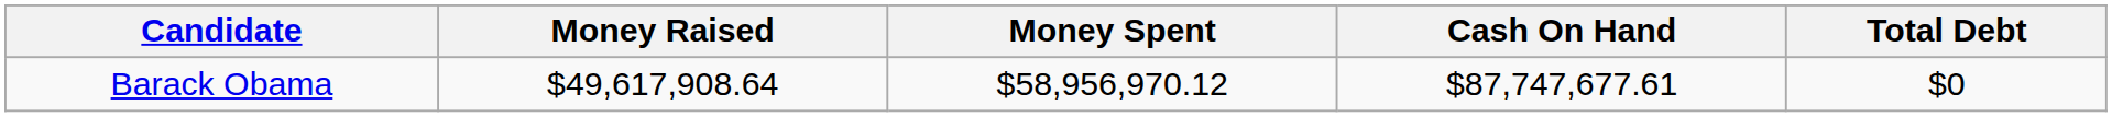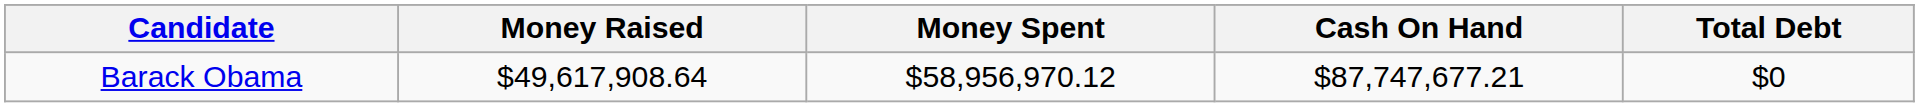Barack Obama | Cash On Hand: $87,747,677.61 -> $87,747,677.21
